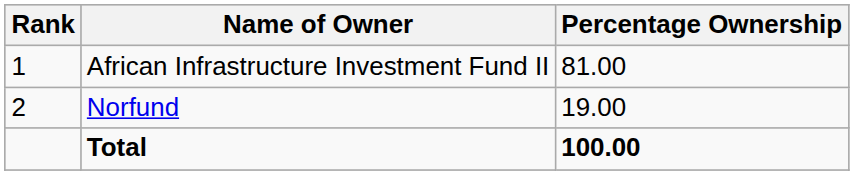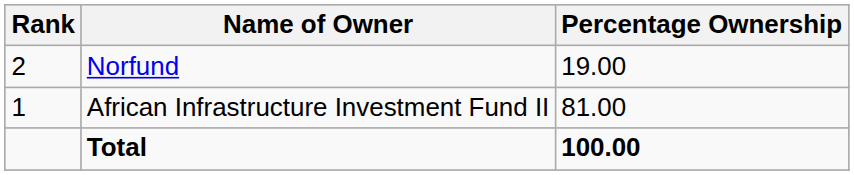rows swapped: African Infrastructure Investment Fund II <-> Norfund
